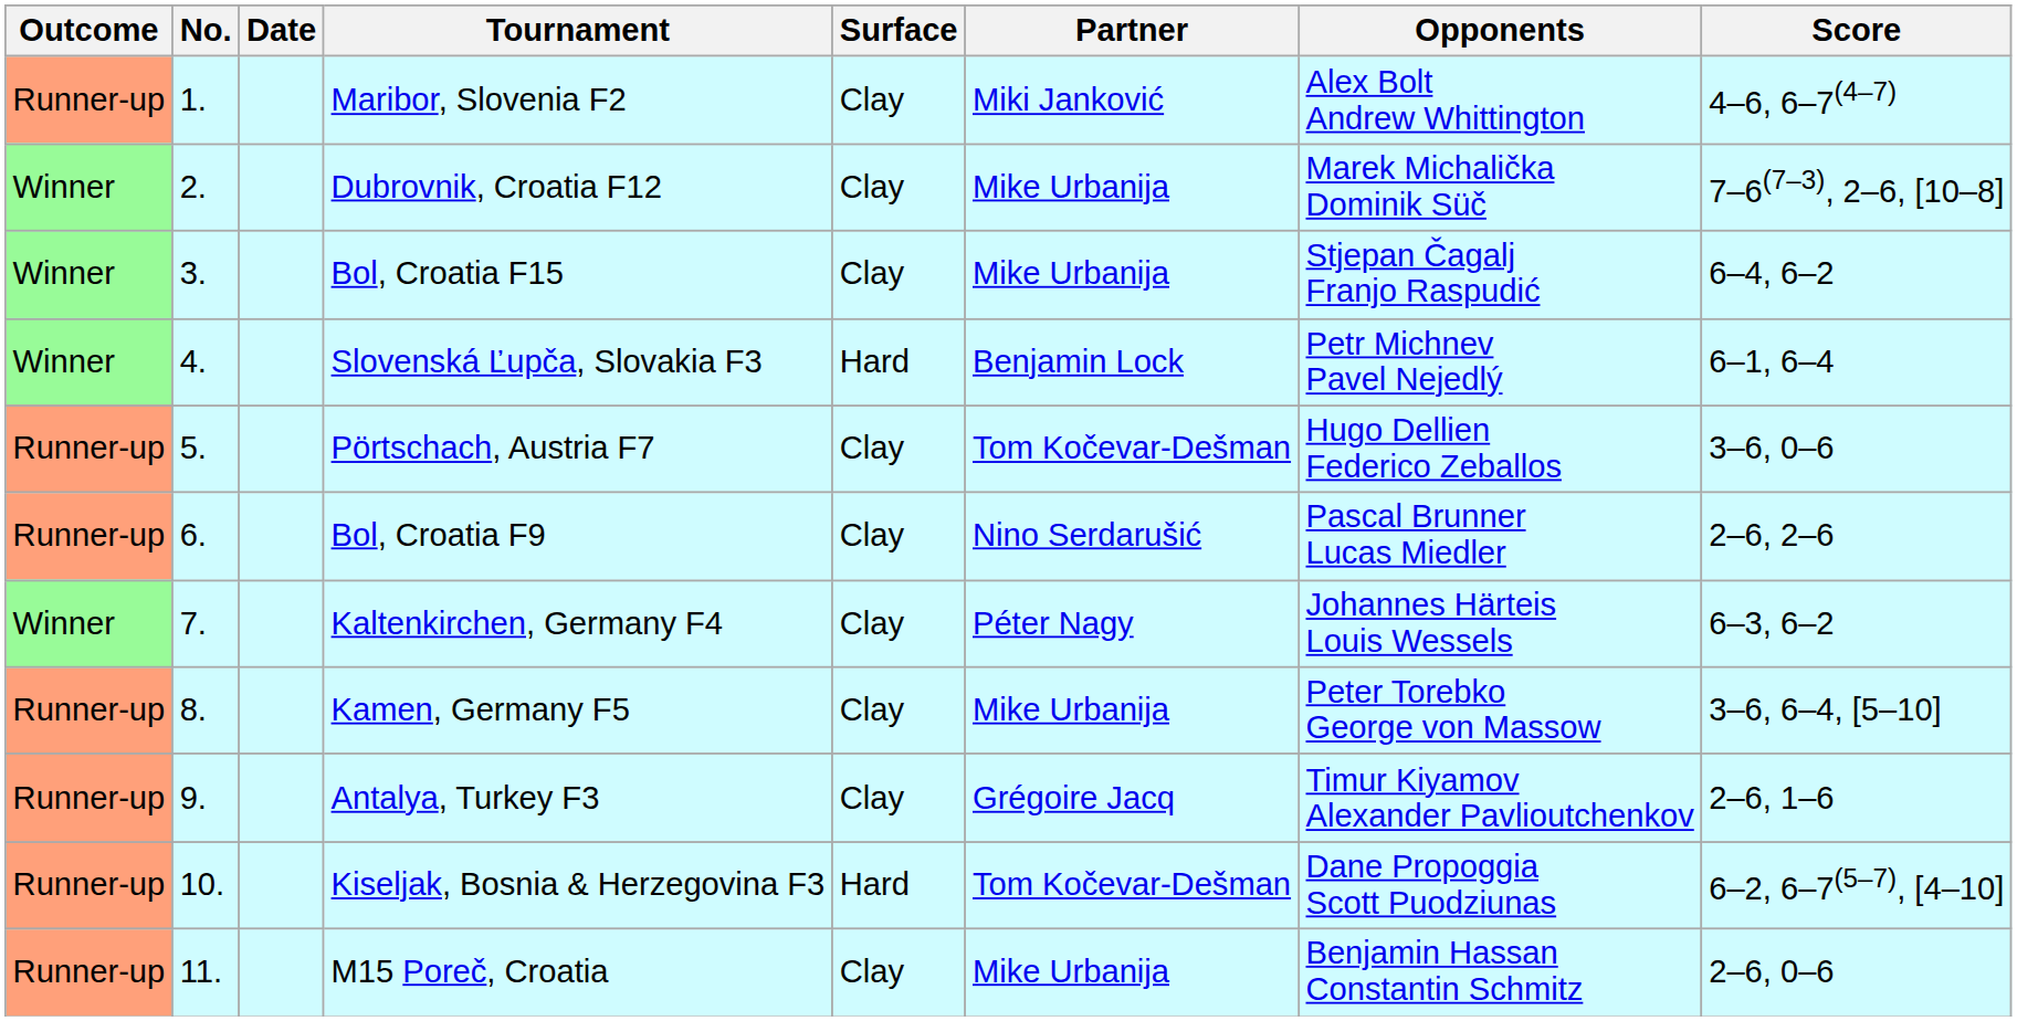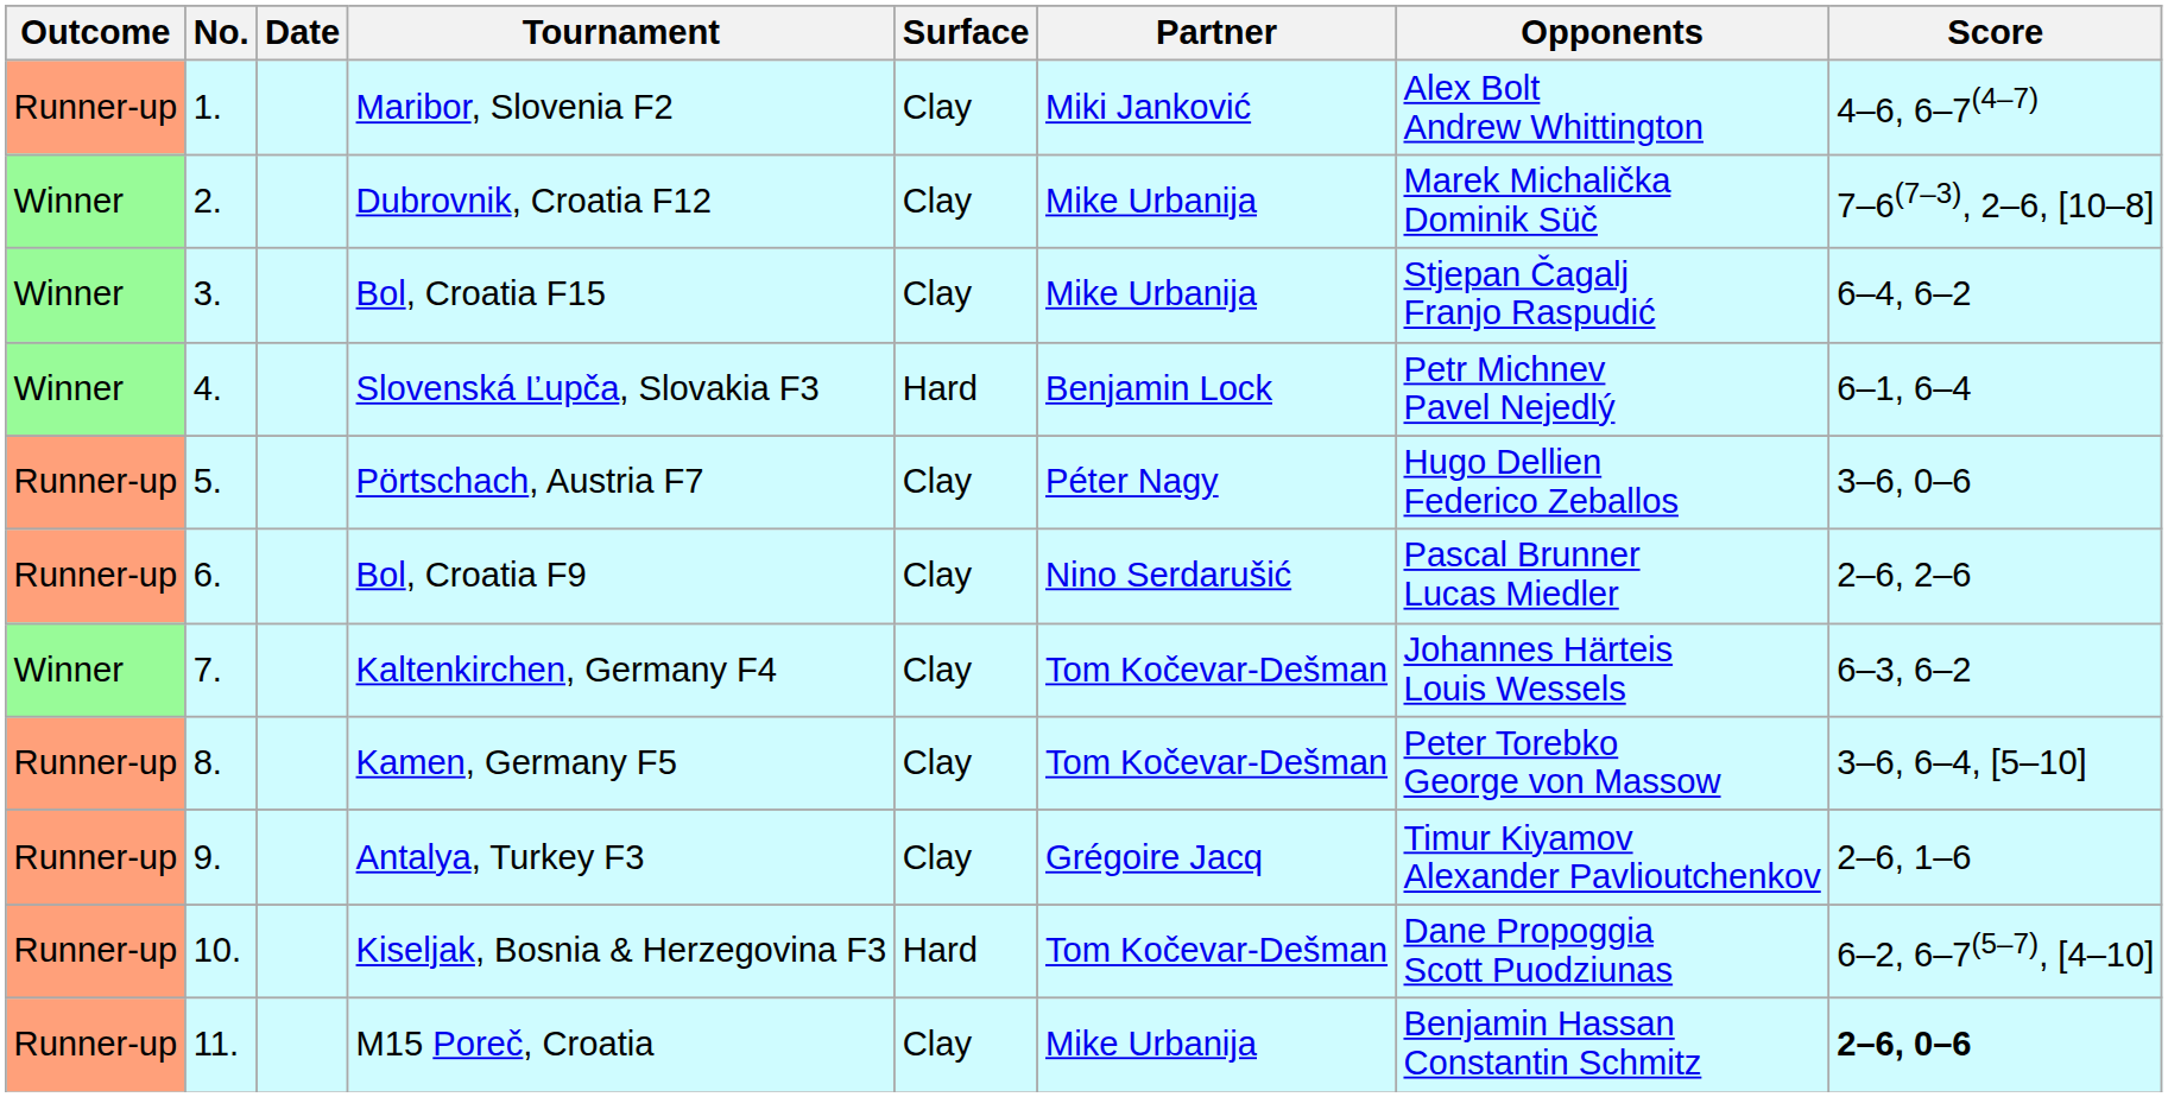Pörtschach, Austria F7 | Partner: Tom Kočevar-Dešman -> Péter Nagy
Kaltenkirchen, Germany F4 | Partner: Péter Nagy -> Tom Kočevar-Dešman
Kamen, Germany F5 | Partner: Mike Urbanija -> Tom Kočevar-Dešman
M15 Poreč, Croatia | Score: normal -> bold
